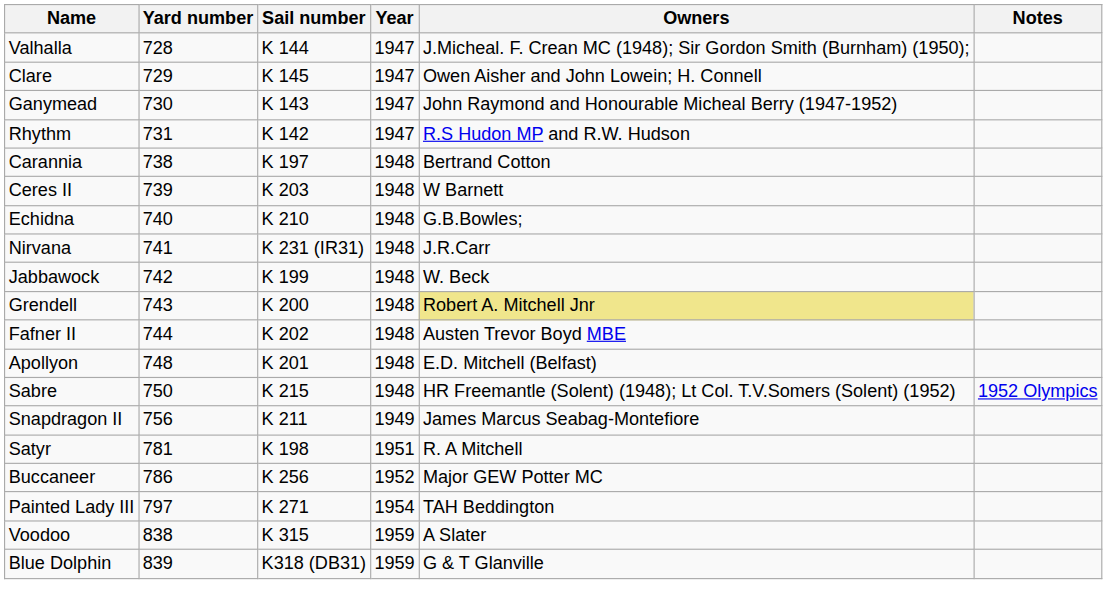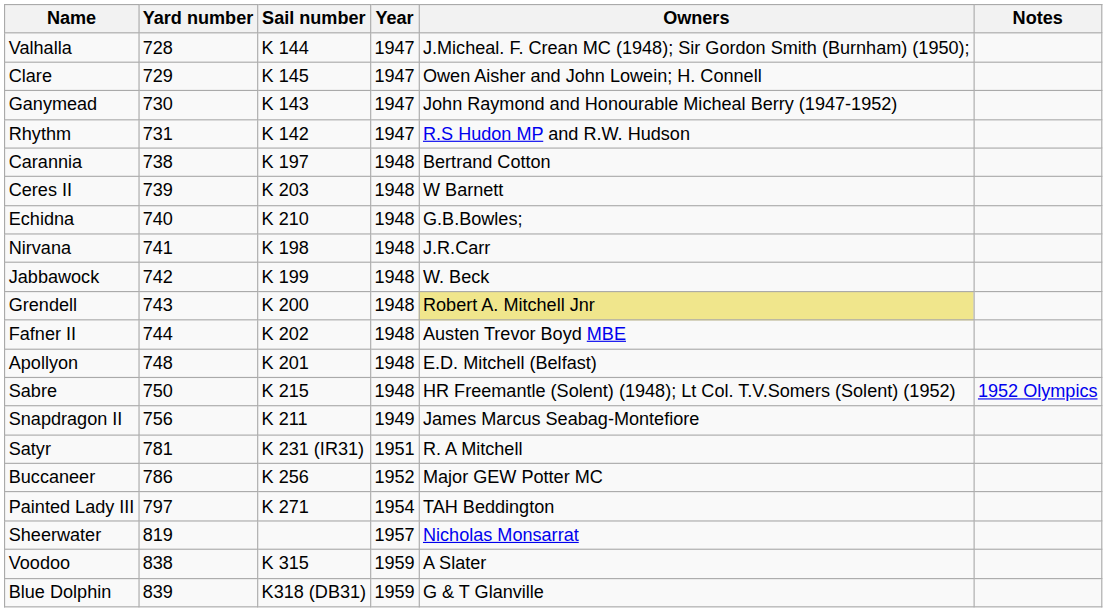Nirvana | Sail number: K 231 (IR31) -> K 198
Satyr | Sail number: K 198 -> K 231 (IR31)
+ row: Sheerwater | 819 | 1957 | Nicholas Monsarrat
